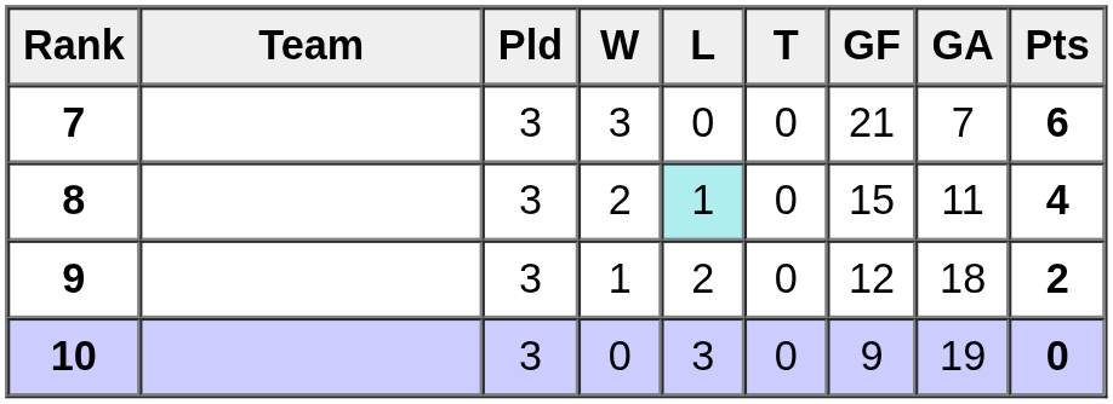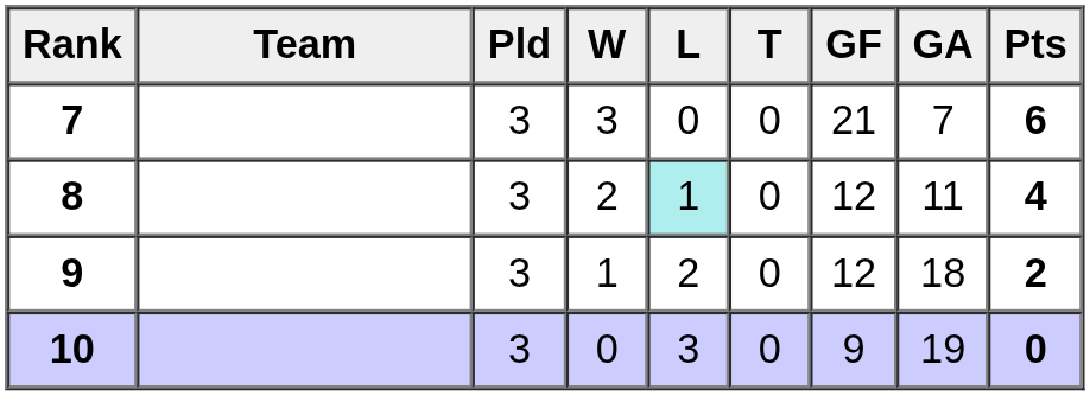8 | GF: 15 -> 12
